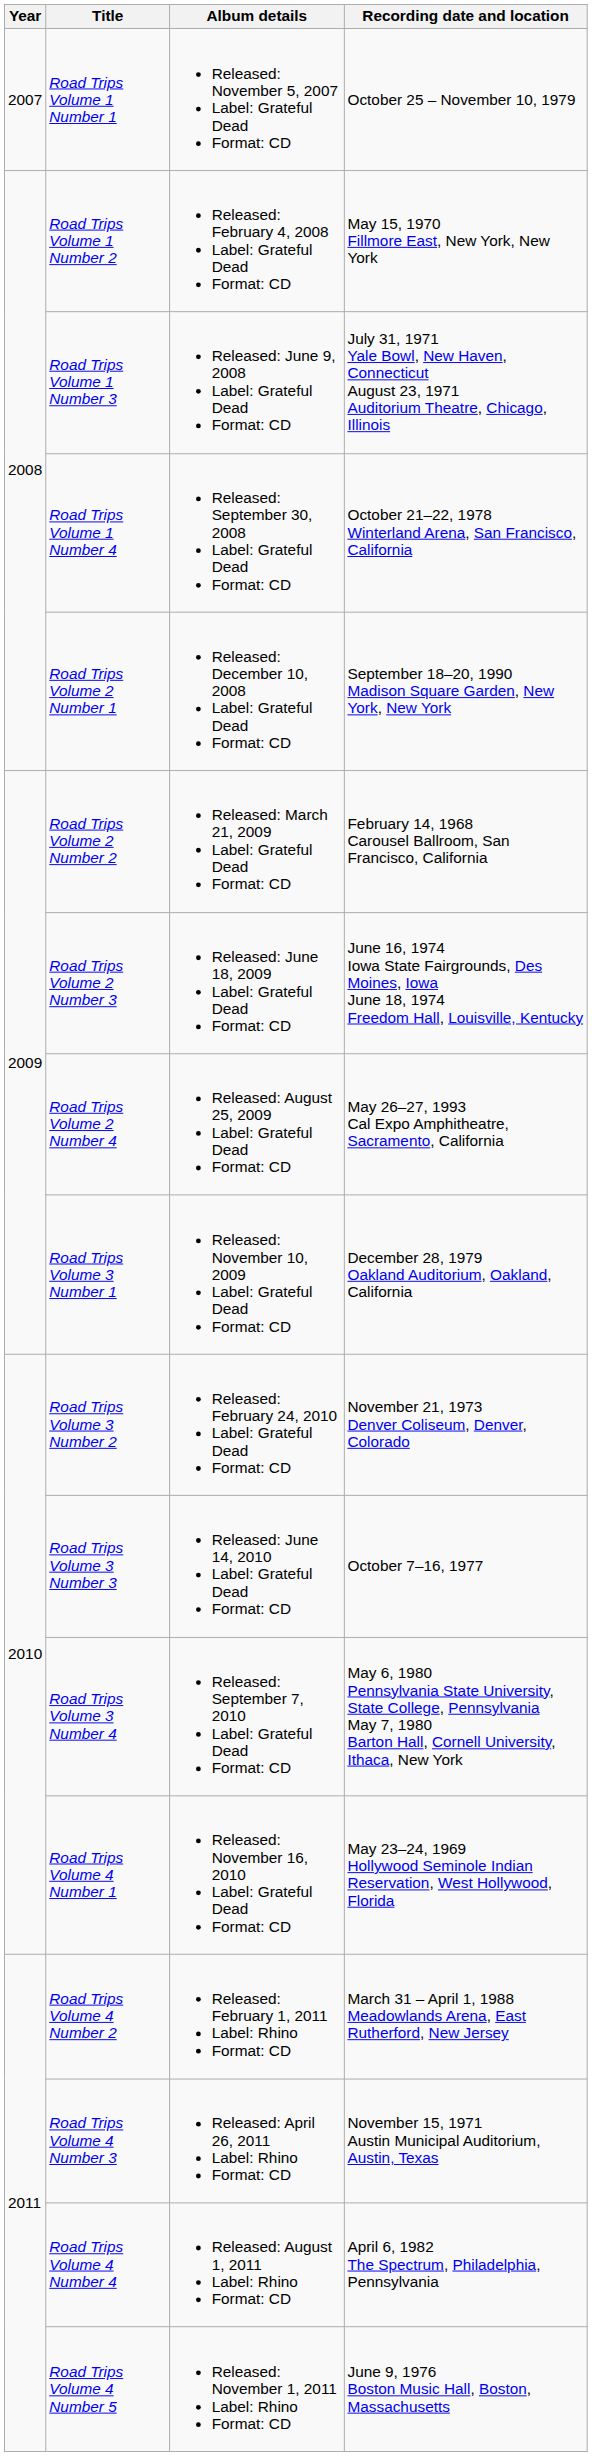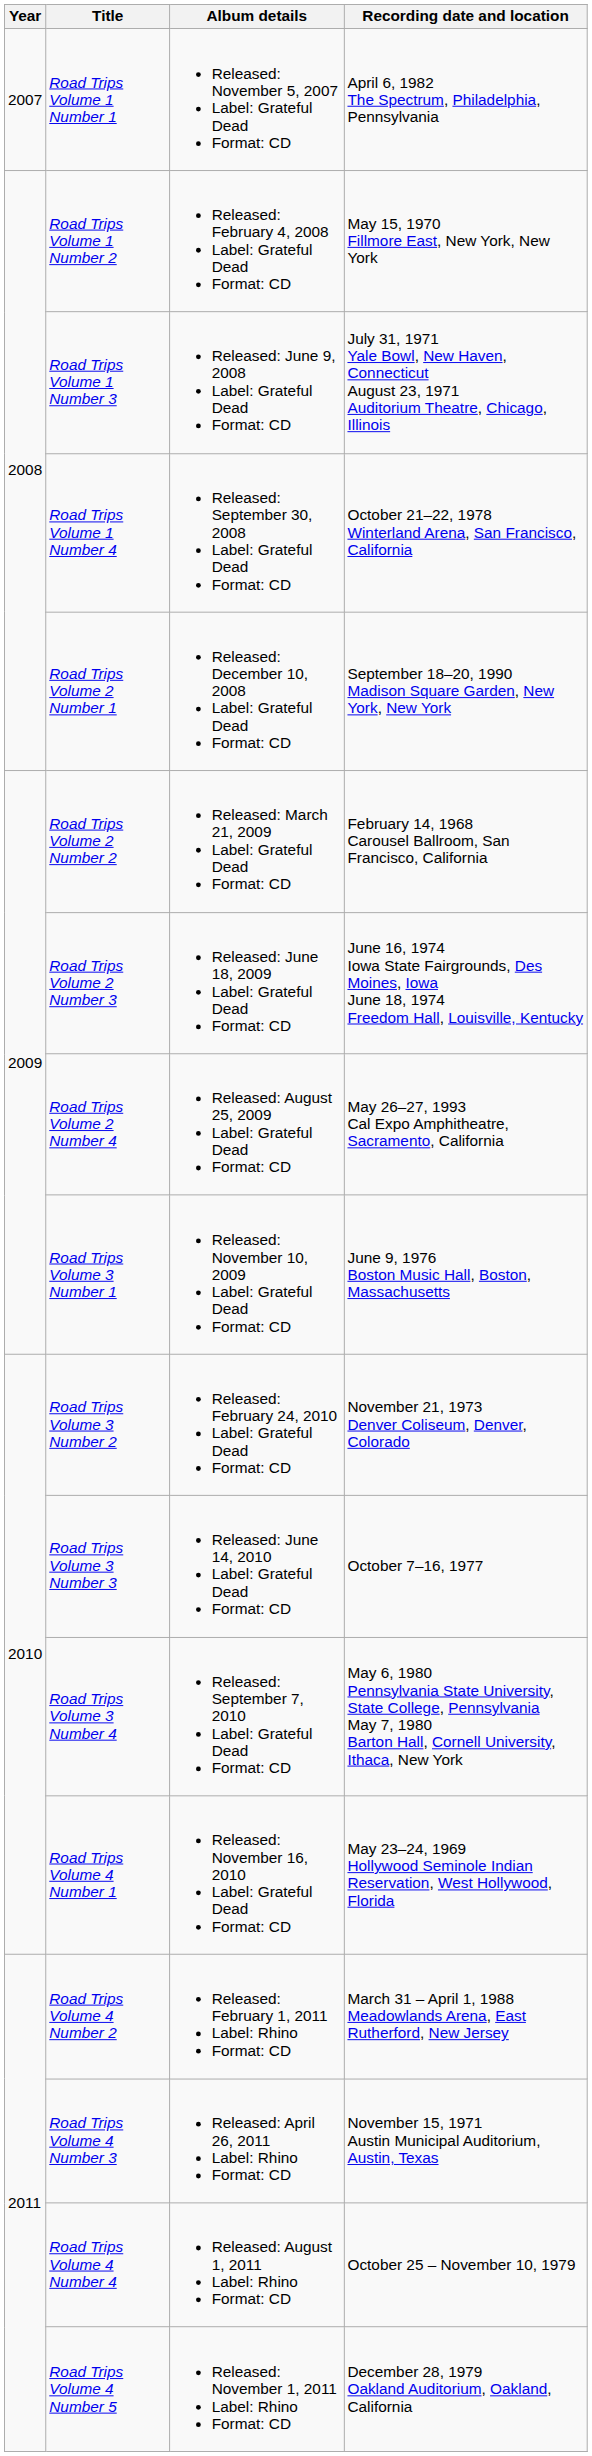Road Trips Volume 1 Number 1 | Recording date and location: October 25 – November 10, 1979 -> April 6, 1982 The Spectrum, Philadelphia, Pennsylvania
Road Trips Volume 3 Number 1 | Recording date and location: December 28, 1979 Oakland Auditorium, Oakland, California -> June 9, 1976 Boston Music Hall, Boston, Massachusetts
Road Trips Volume 4 Number 4 | Recording date and location: April 6, 1982 The Spectrum, Philadelphia, Pennsylvania -> October 25 – November 10, 1979
Road Trips Volume 4 Number 5 | Recording date and location: June 9, 1976 Boston Music Hall, Boston, Massachusetts -> December 28, 1979 Oakland Auditorium, Oakland, California
